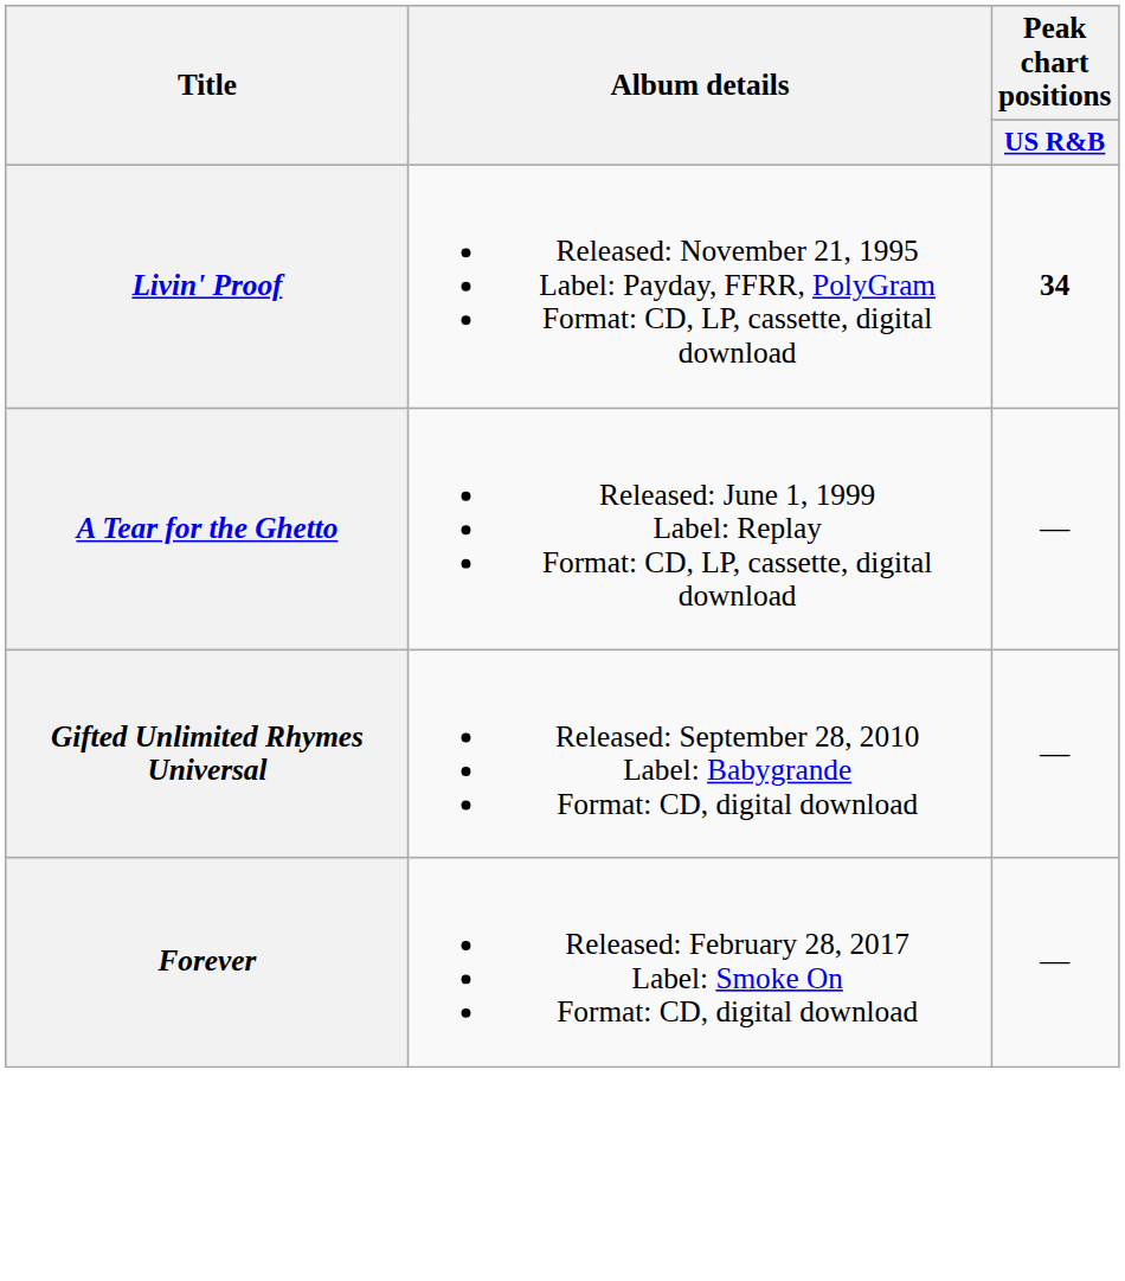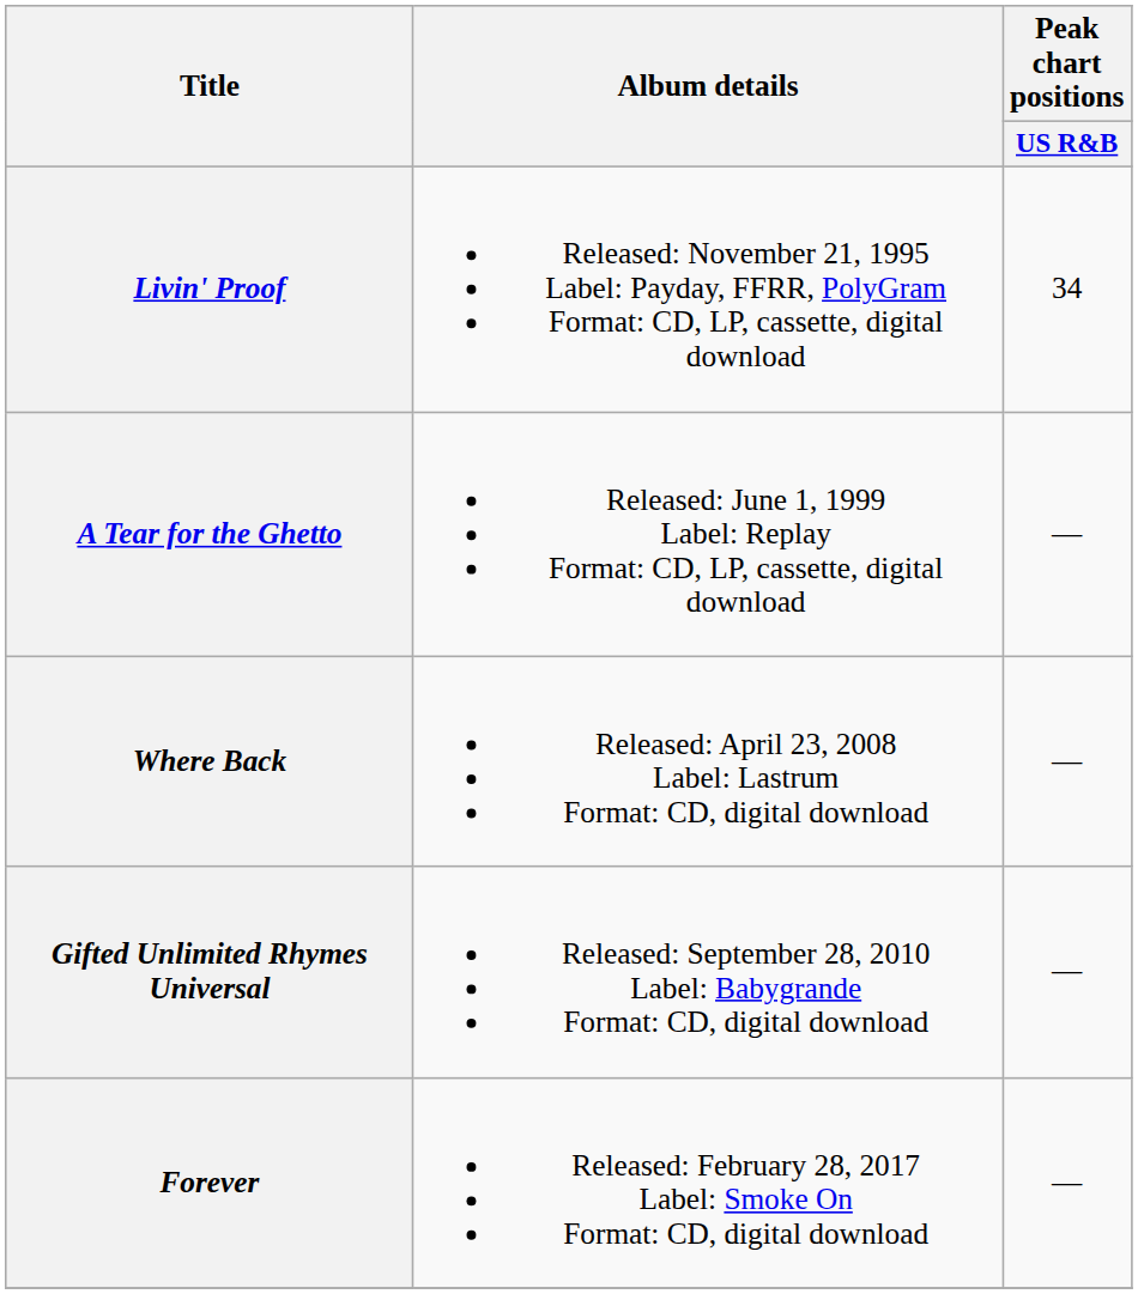Livin' Proof | Peak chart positions / US R&B: bold -> normal
+ row: Where Back | Released: April 23, 2008 Label: Lastrum Format: CD, digital download | —
